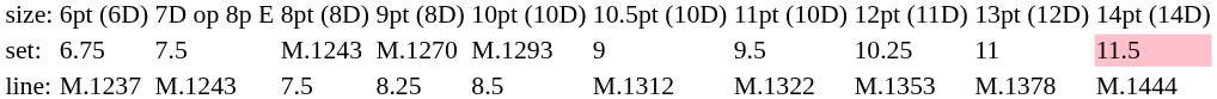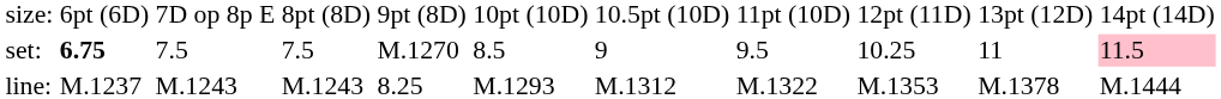set: | column 2: normal -> bold
set: | column 4: M.1243 -> 7.5
set: | column 6: M.1293 -> 8.5
line: | column 4: 7.5 -> M.1243
line: | column 6: 8.5 -> M.1293
